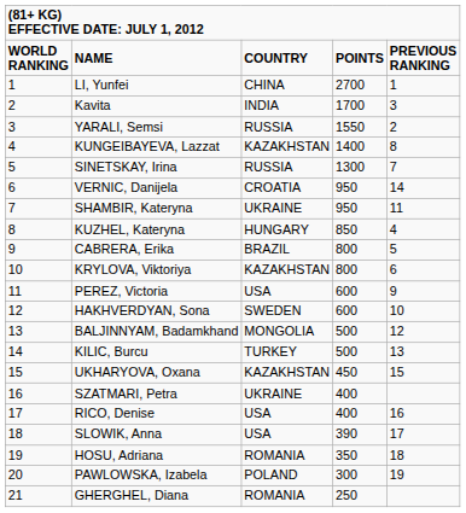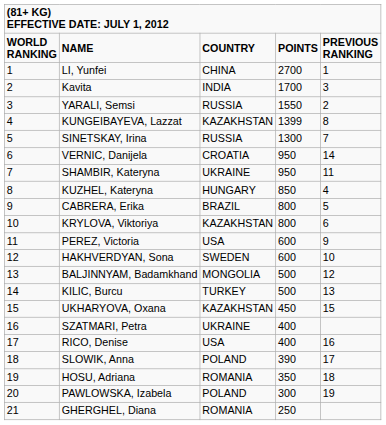KUNGEIBAYEVA, Lazzat | column 4: 1400 -> 1399
SLOWIK, Anna | column 3: USA -> POLAND
